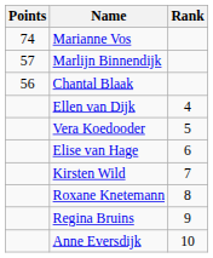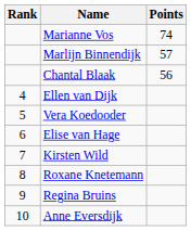columns swapped: Rank <-> Points
